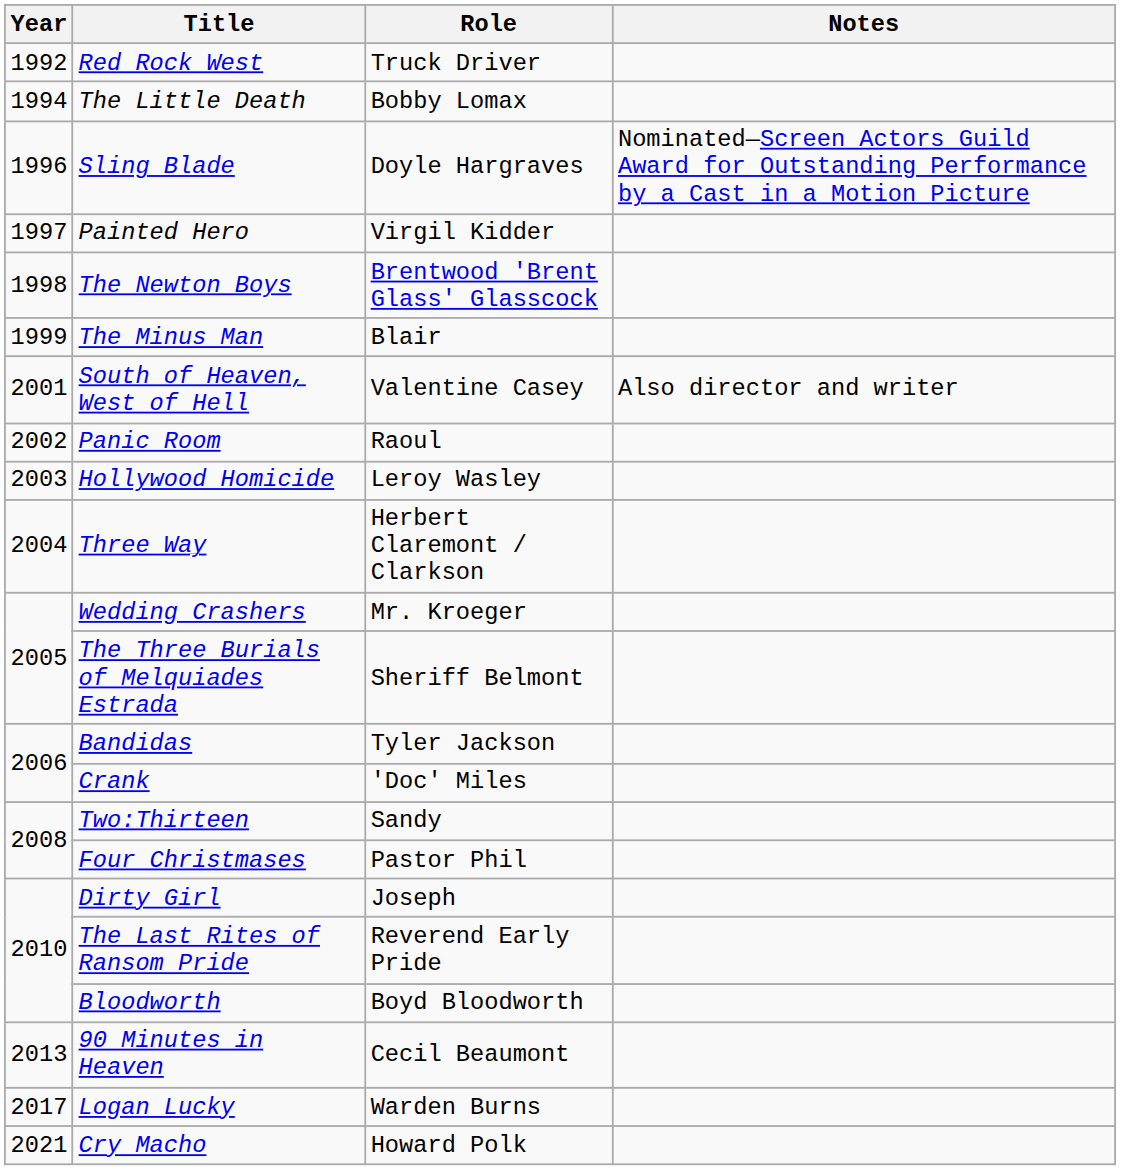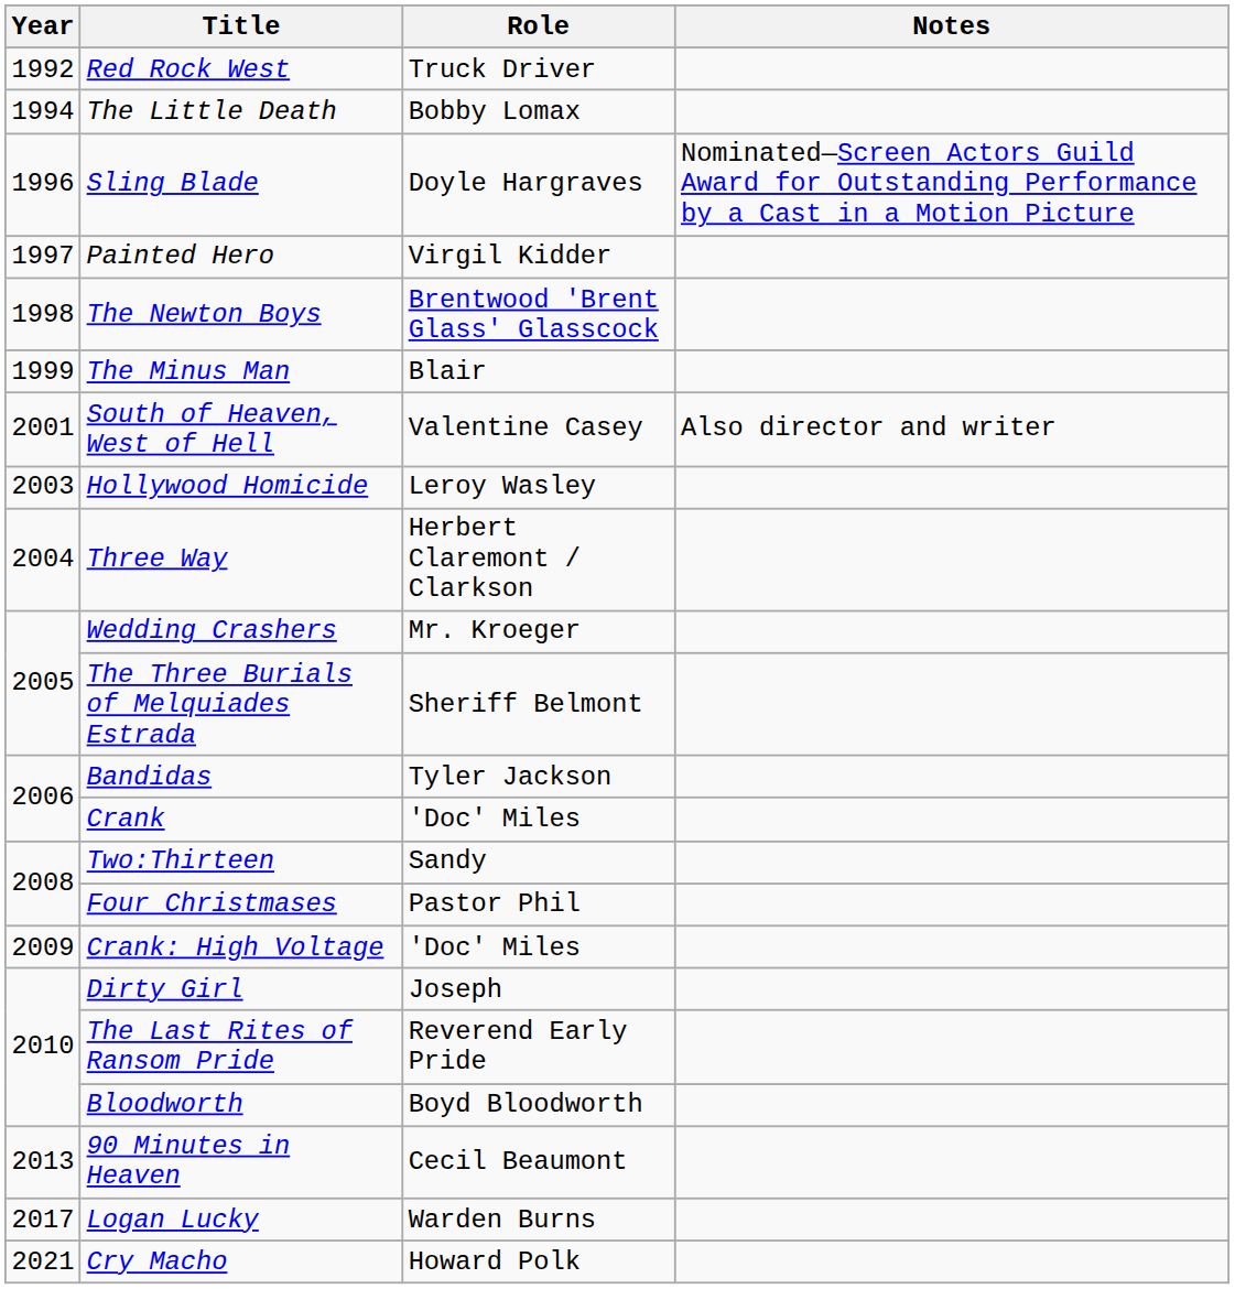- row: 2002 | Panic Room | Raoul
+ row: 2009 | Crank: High Voltage | 'Doc' Miles
